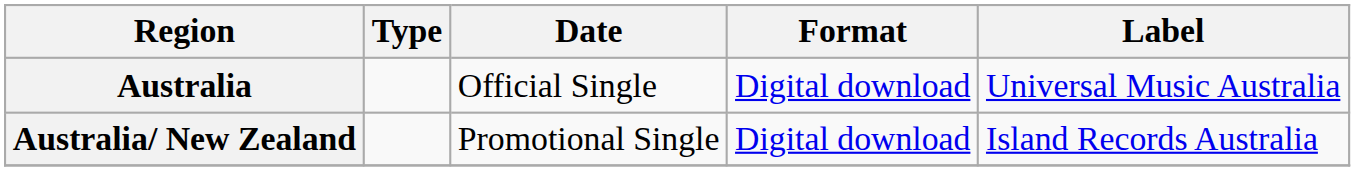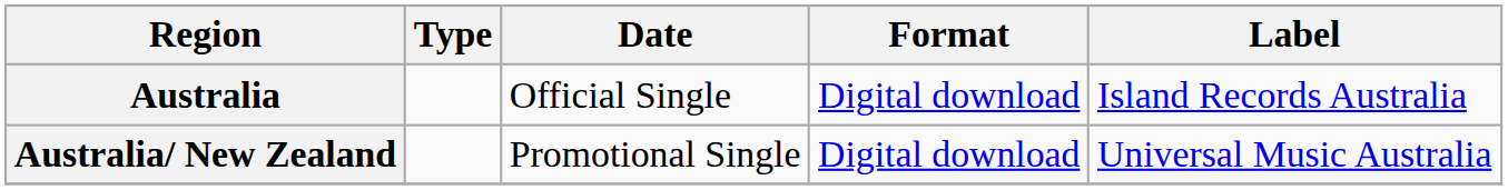Australia | Label: Universal Music Australia -> Island Records Australia
Australia/ New Zealand | Label: Island Records Australia -> Universal Music Australia
